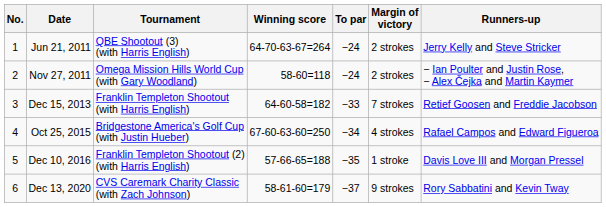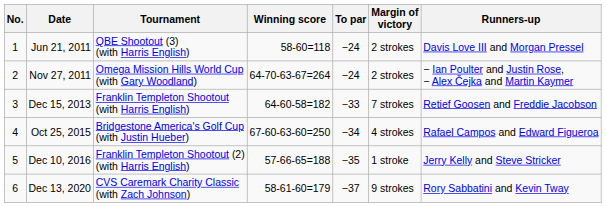Jun 21, 2011 | Winning score: 64-70-63-67=264 -> 58-60=118
Jun 21, 2011 | Runners-up: Jerry Kelly and Steve Stricker -> Davis Love III and Morgan Pressel
Nov 27, 2011 | Winning score: 58-60=118 -> 64-70-63-67=264
Dec 10, 2016 | Runners-up: Davis Love III and Morgan Pressel -> Jerry Kelly and Steve Stricker
